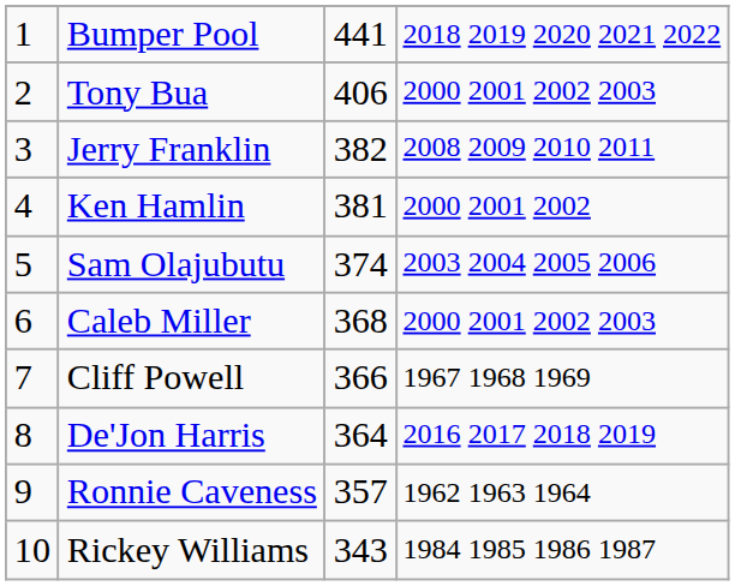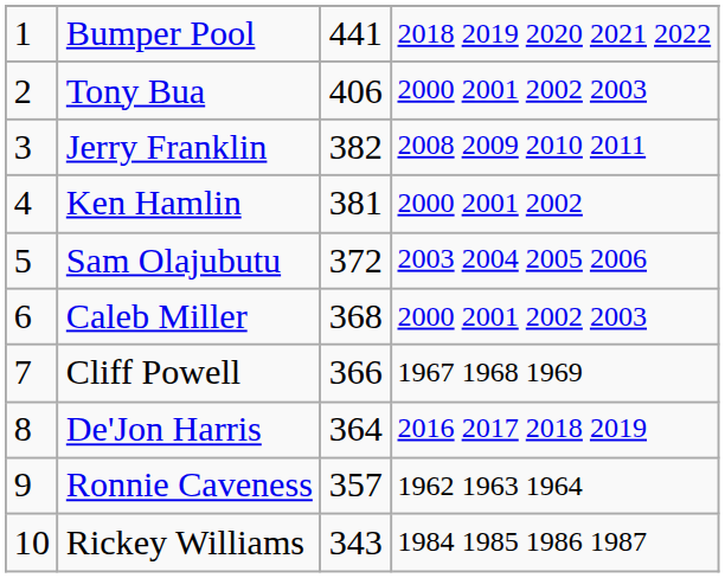Sam Olajubutu | column 3: 374 -> 372
